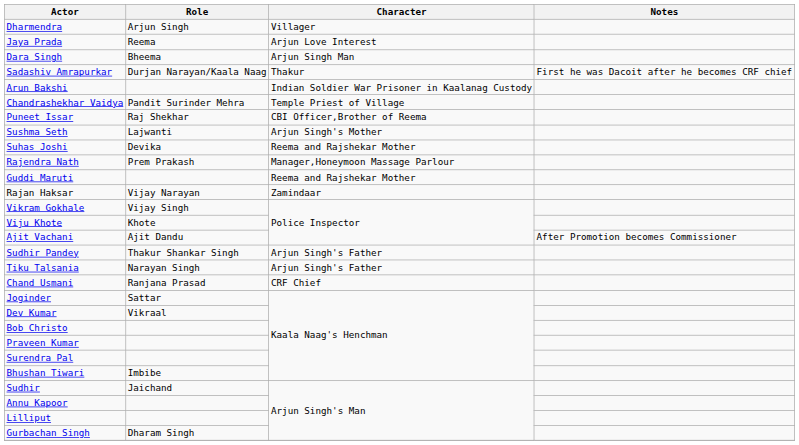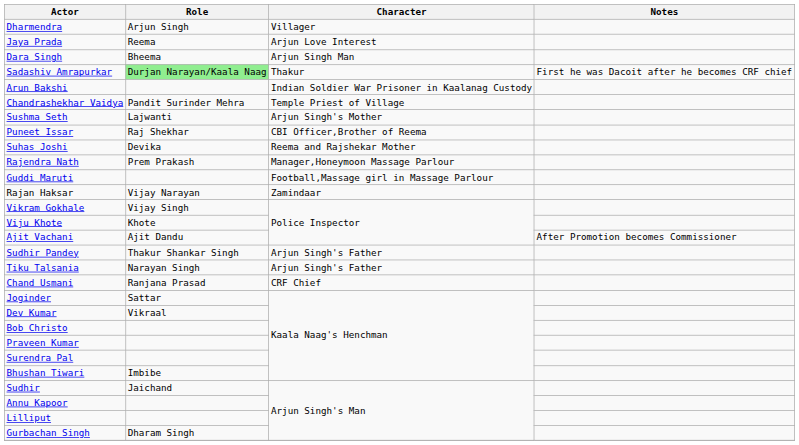Sadashiv Amrapurkar | Role: no background -> lightgreen background
rows swapped: Sushma Seth <-> Puneet Issar
Guddi Maruti | Character: Reema and Rajshekar Mother -> Football,Massage girl in Massage Parlour
